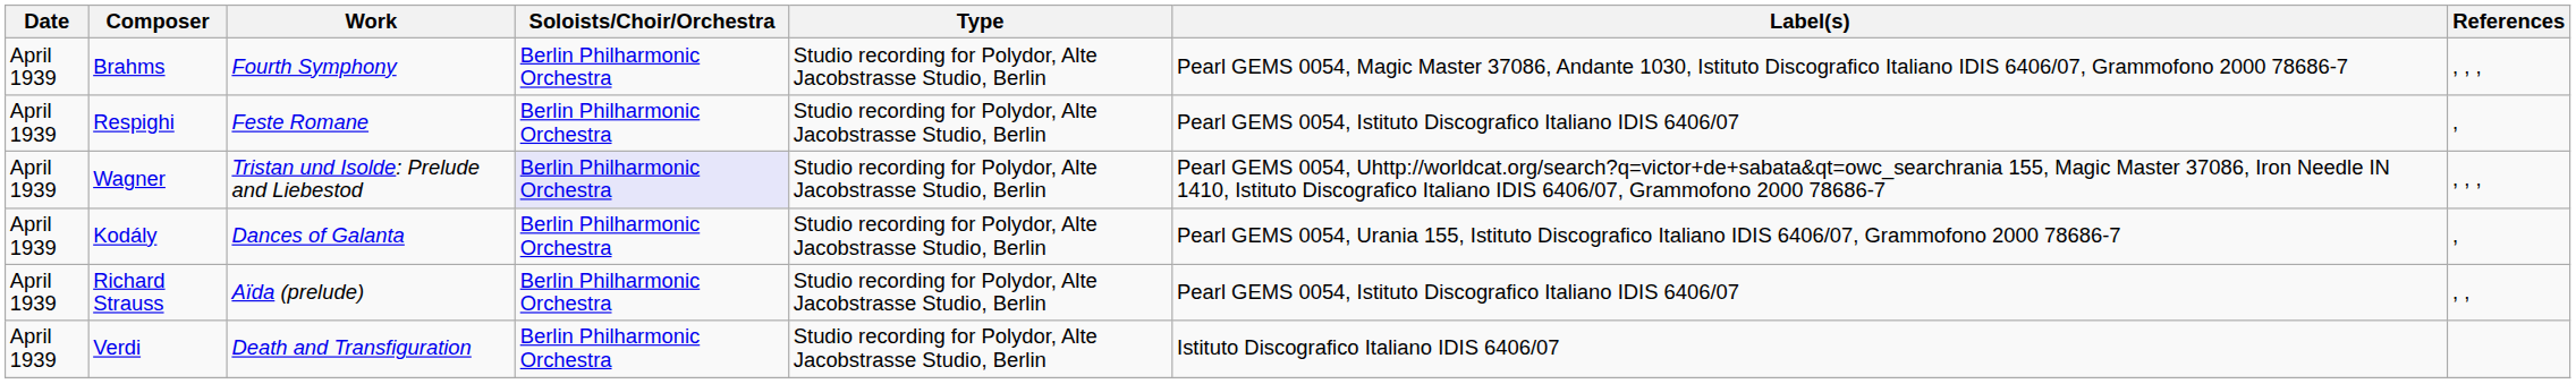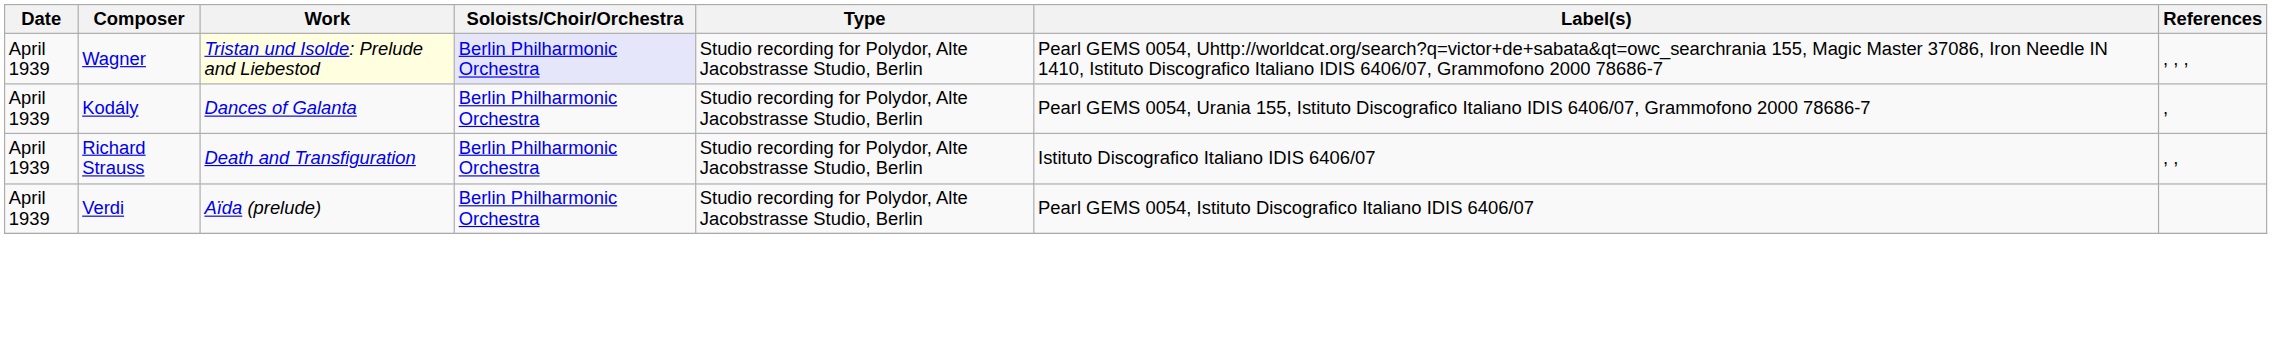- row: April 1939 | Brahms | Fourth Symphony | Berlin Philharmonic Orchestra | Studio recording for Polydor, Alte Jacobstrasse Studio, Berlin | Pearl GEMS 0054, Magic Master 37086, Andante 1030, Istituto Discografico Italiano IDIS 6406/07, Grammofono 2000 78686-7 | , , ,
- row: April 1939 | Respighi | Feste Romane | Berlin Philharmonic Orchestra | Studio recording for Polydor, Alte Jacobstrasse Studio, Berlin | Pearl GEMS 0054, Istituto Discografico Italiano IDIS 6406/07 | ,
Wagner | Work: no background -> lightyellow background
Richard Strauss | Work: Aïda (prelude) -> Death and Transfiguration
Richard Strauss | Label(s): Pearl GEMS 0054, Istituto Discografico Italiano IDIS 6406/07 -> Istituto Discografico Italiano IDIS 6406/07
Verdi | Work: Death and Transfiguration -> Aïda (prelude)
Verdi | Label(s): Istituto Discografico Italiano IDIS 6406/07 -> Pearl GEMS 0054, Istituto Discografico Italiano IDIS 6406/07
